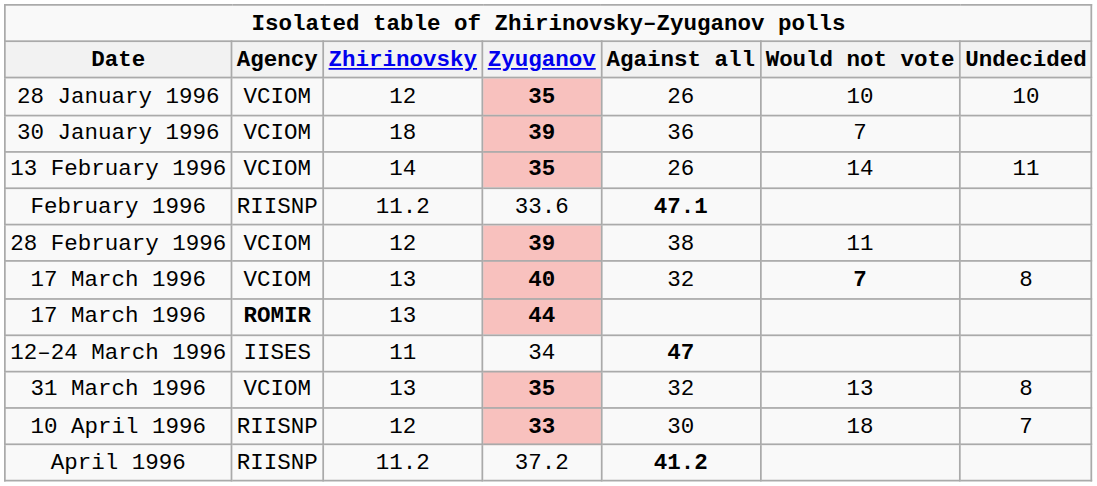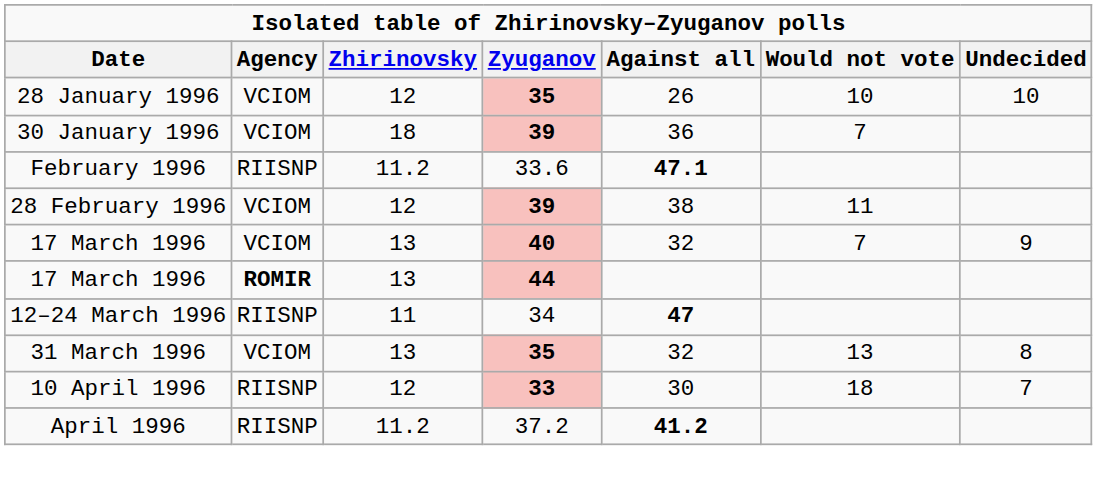- row: 13 February 1996 | VCIOM | 14 | 35 | 26 | 14 | 11
17 March 1996 / 40 | Would not vote: bold -> normal
17 March 1996 / 40 | Undecided: 8 -> 9
12–24 March 1996 | Agency: IISES -> RIISNP
